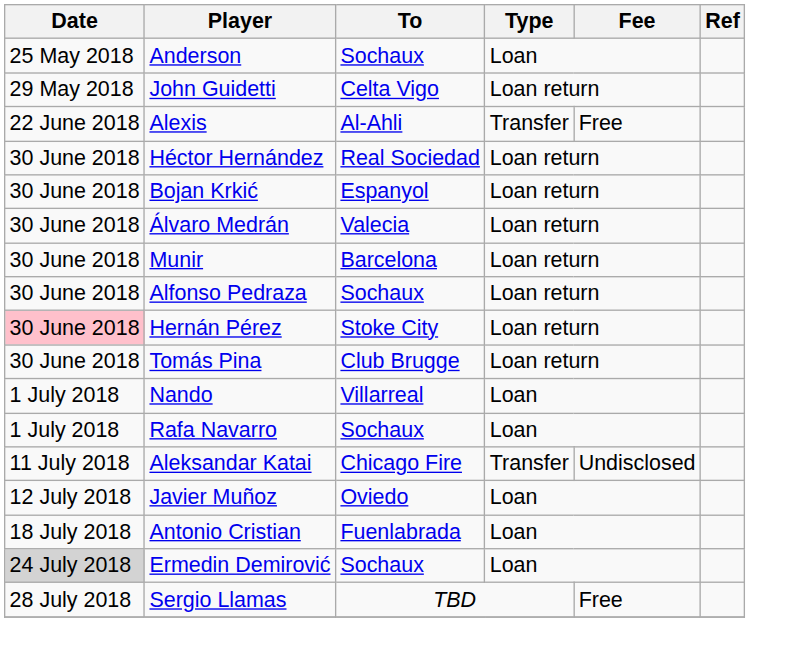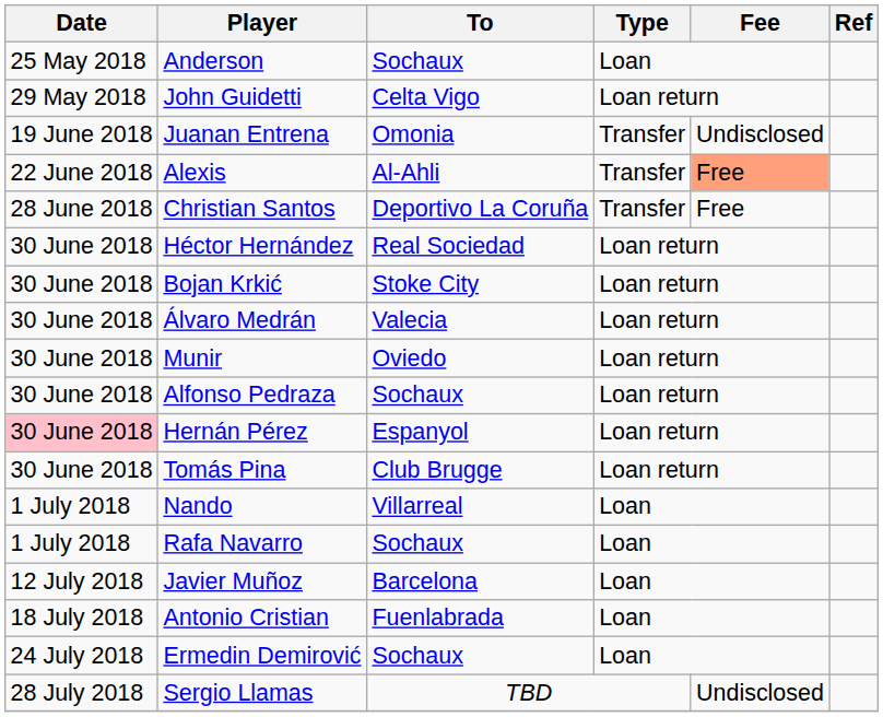+ row: 19 June 2018 | Juanan Entrena | Omonia | Transfer | Undisclosed
Alexis | Fee: no background -> lightsalmon background
+ row: 28 June 2018 | Christian Santos | Deportivo La Coruña | Transfer | Free
Bojan Krkić | To: Espanyol -> Stoke City
Munir | To: Barcelona -> Oviedo
Hernán Pérez | To: Stoke City -> Espanyol
- row: 11 July 2018 | Aleksandar Katai | Chicago Fire | Transfer | Undisclosed
Javier Muñoz | To: Oviedo -> Barcelona
Ermedin Demirović | Date: lightgrey background -> no background
Sergio Llamas | Fee: Free -> Undisclosed
